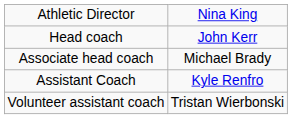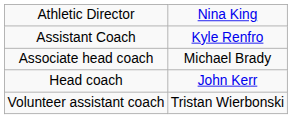rows swapped: Head coach <-> Assistant Coach
